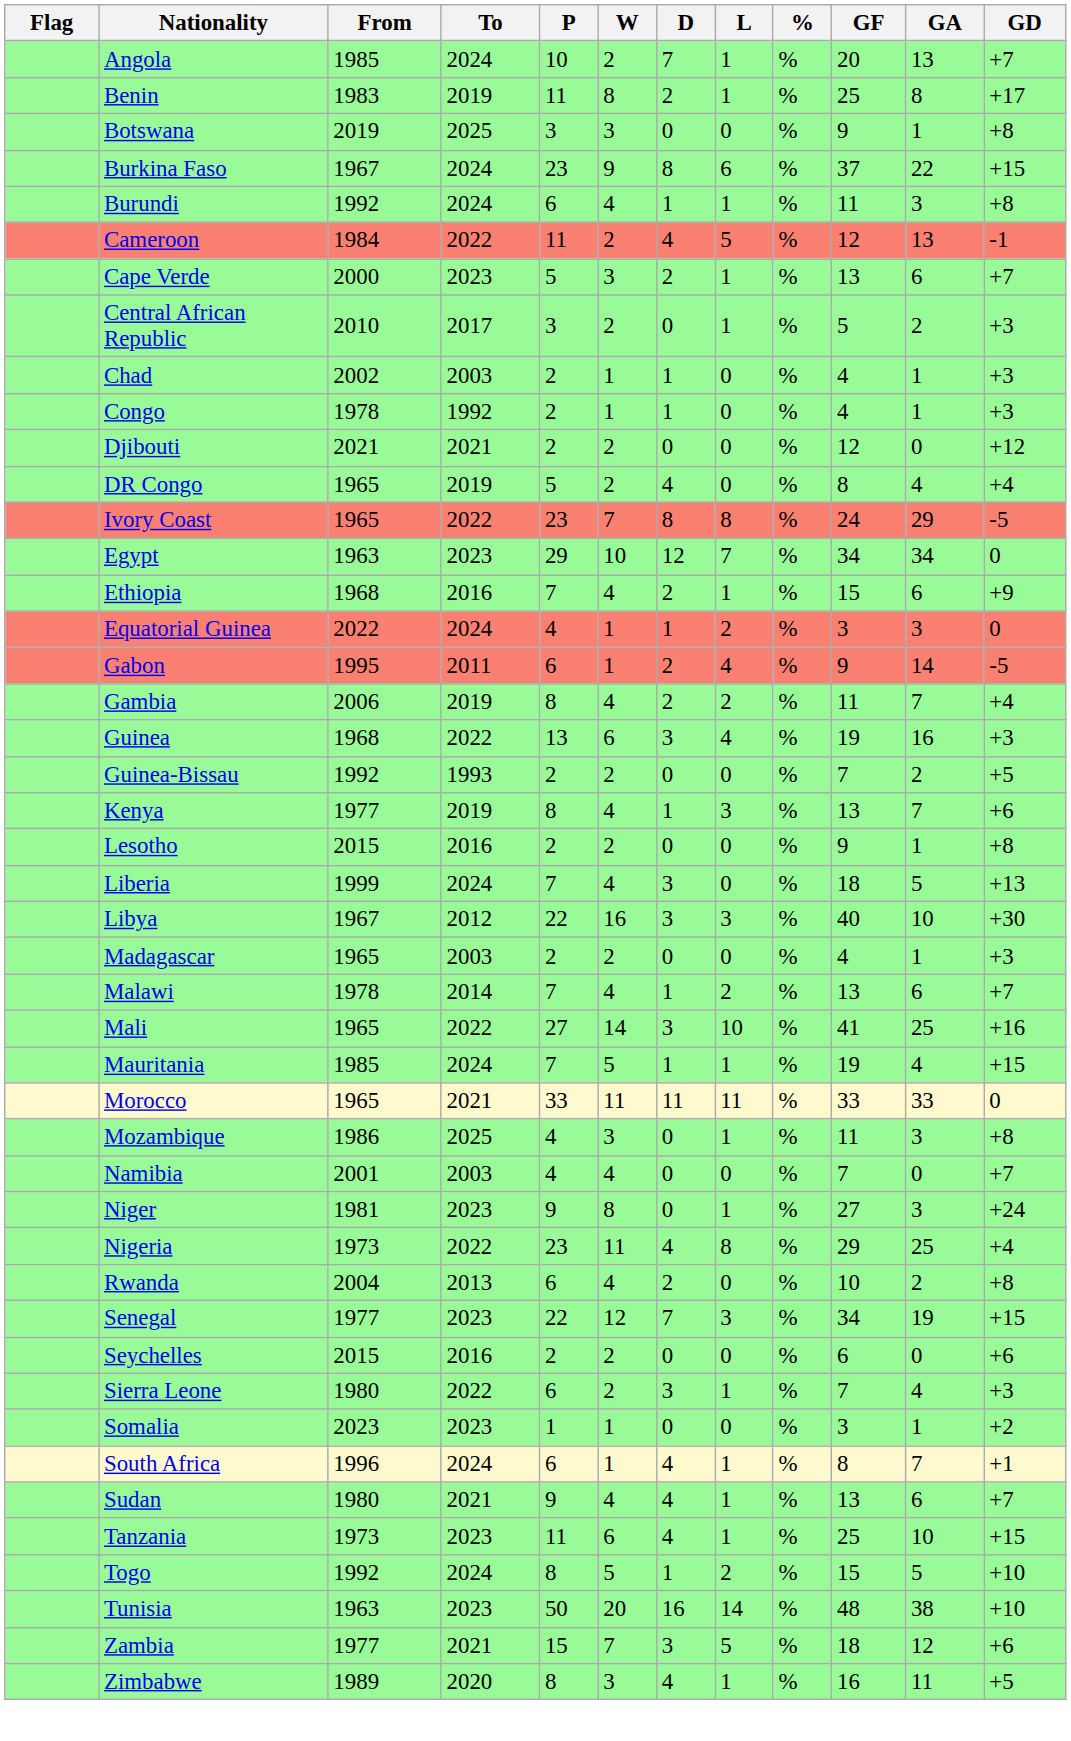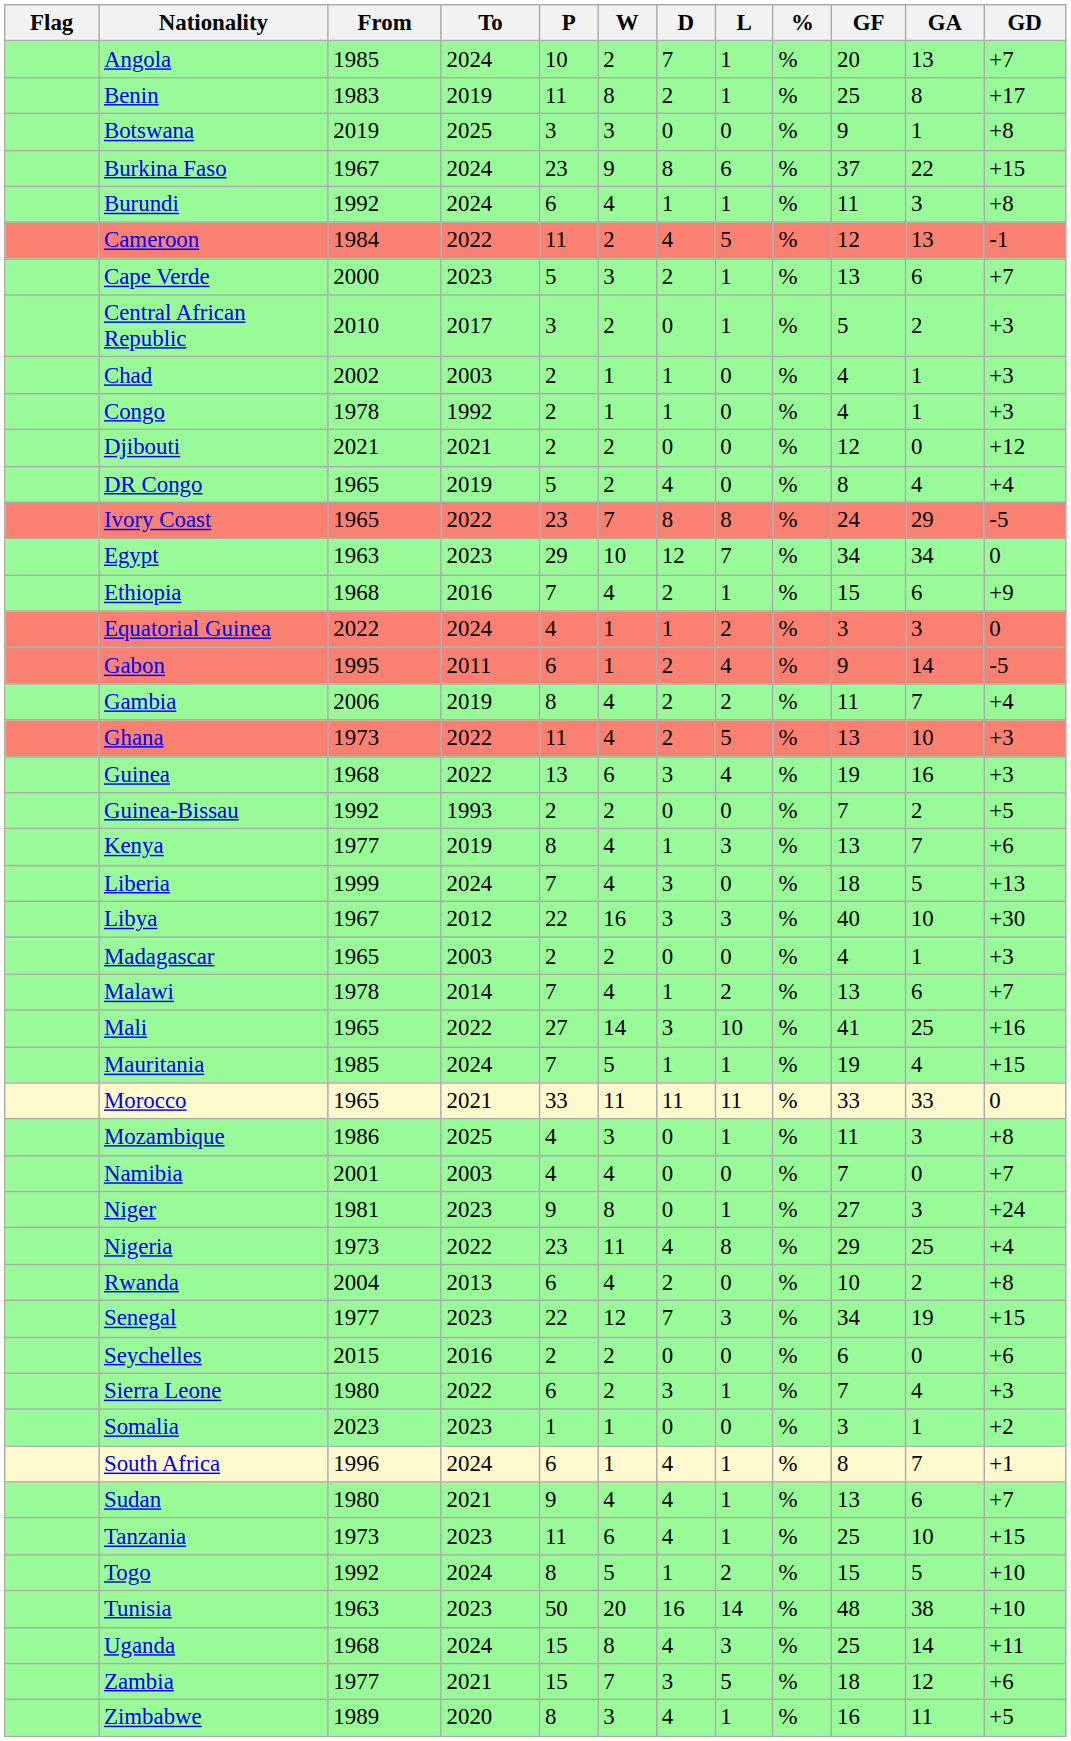+ row: Ghana | 1973 | 2022 | 11 | 4 | 2 | 5 | % | 13 | 10 | +3
- row: Lesotho | 2015 | 2016 | 2 | 2 | 0 | 0 | % | 9 | 1 | +8
+ row: Uganda | 1968 | 2024 | 15 | 8 | 4 | 3 | % | 25 | 14 | +11
